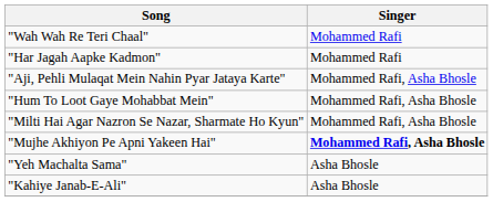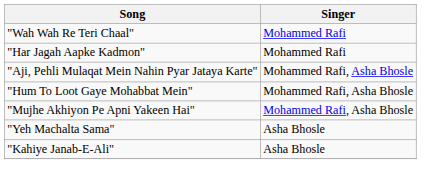- row: "Milti Hai Agar Nazron Se Nazar, Sharmate Ho Kyun" | Mohammed Rafi, Asha Bhosle
"Mujhe Akhiyon Pe Apni Yakeen Hai" | Singer: bold -> normal
